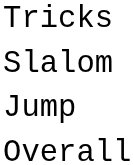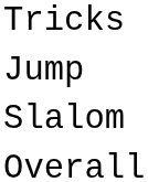rows swapped: Slalom <-> Jump
